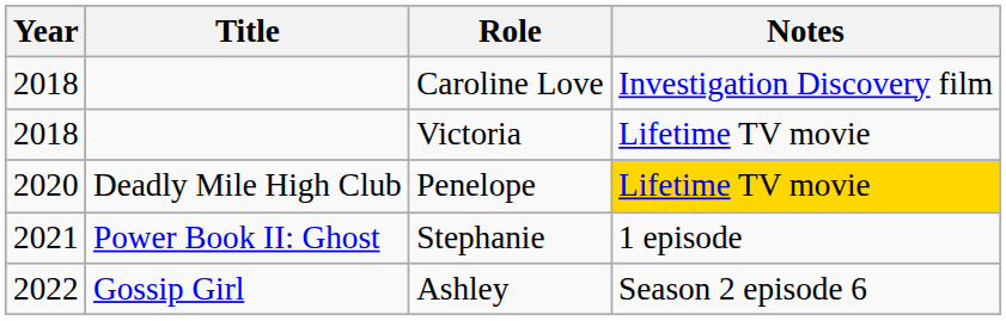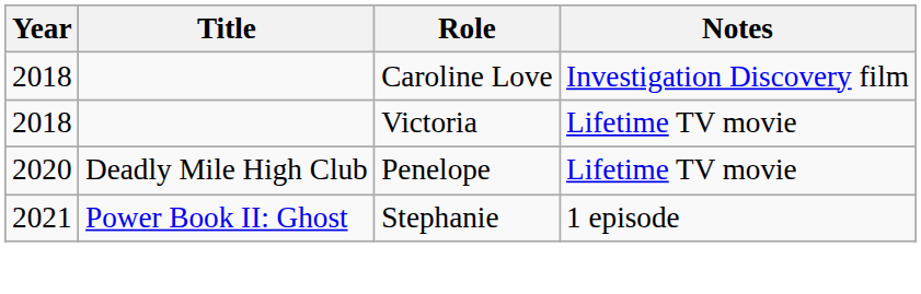Penelope | Notes: gold background -> no background
- row: 2022 | Gossip Girl | Ashley | Season 2 episode 6
